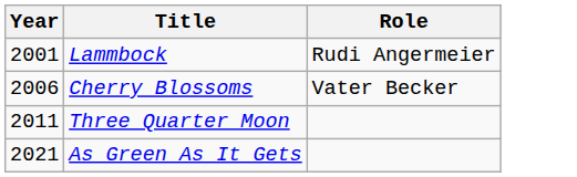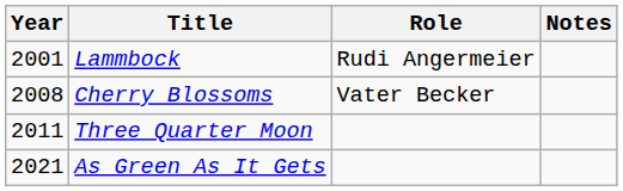+ column: Notes
Cherry Blossoms | Year: 2006 -> 2008
